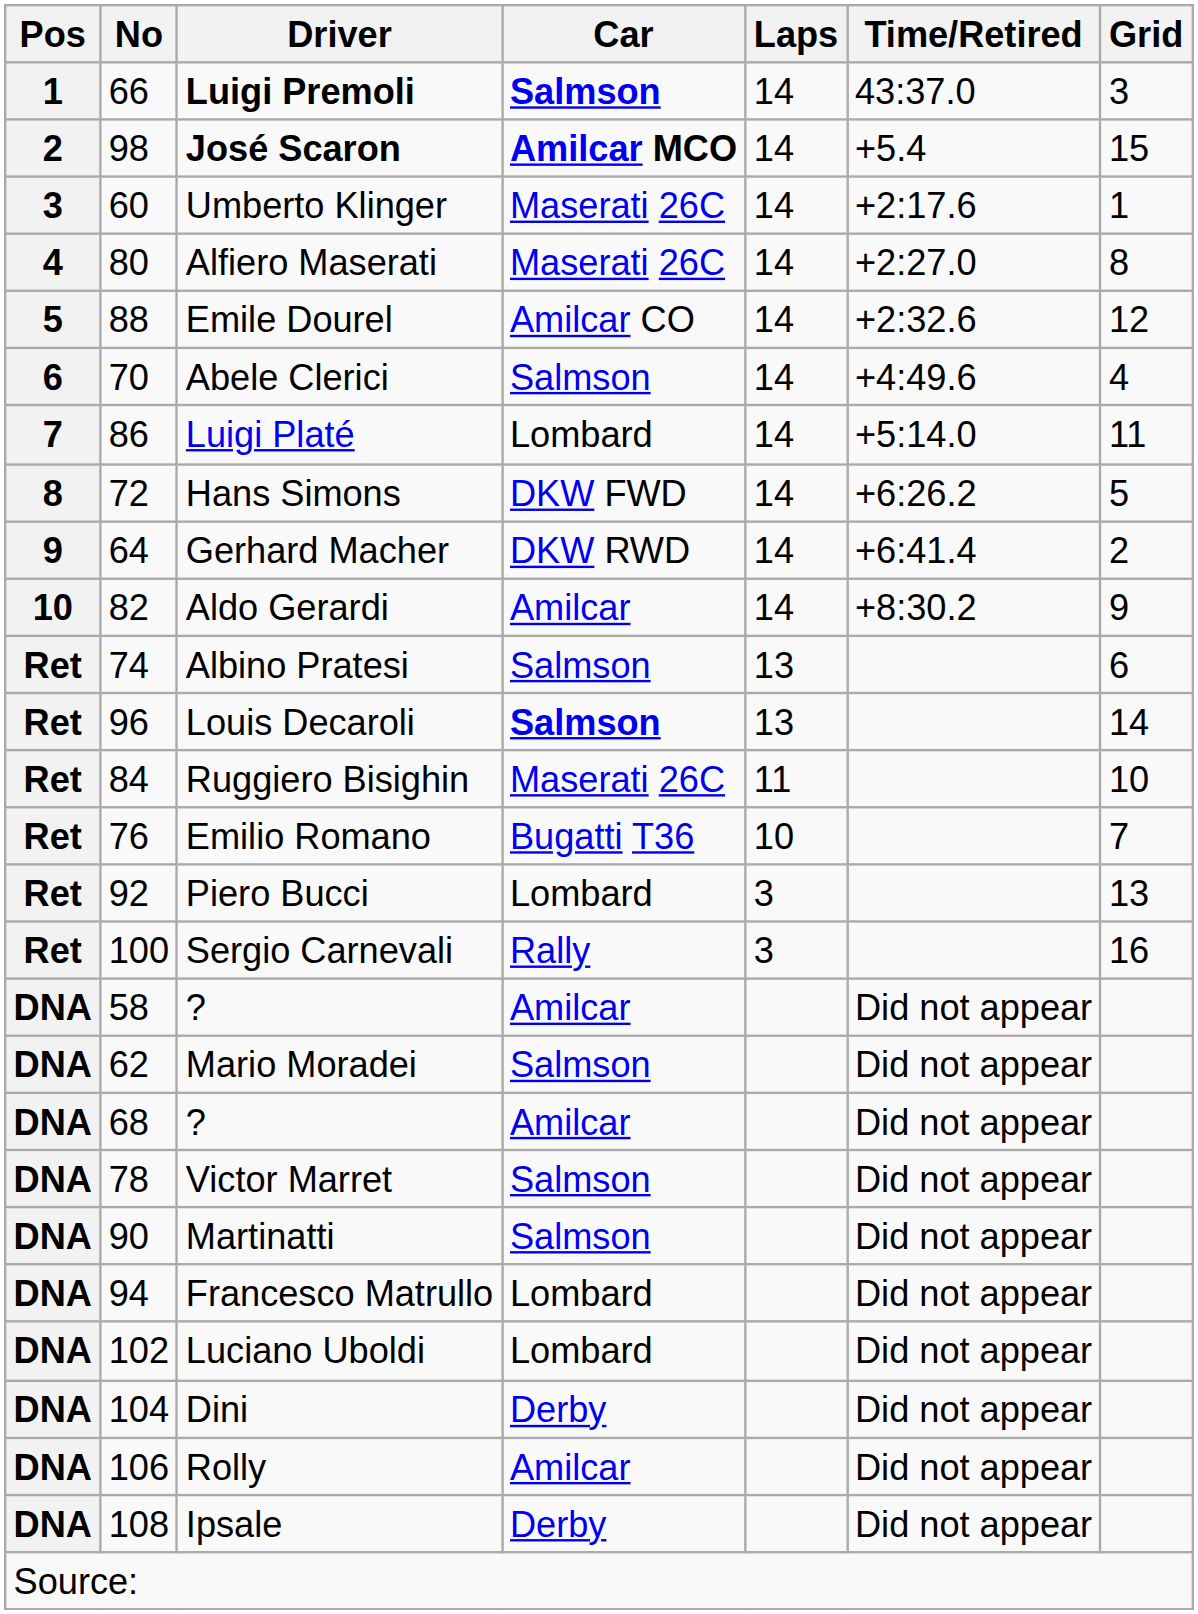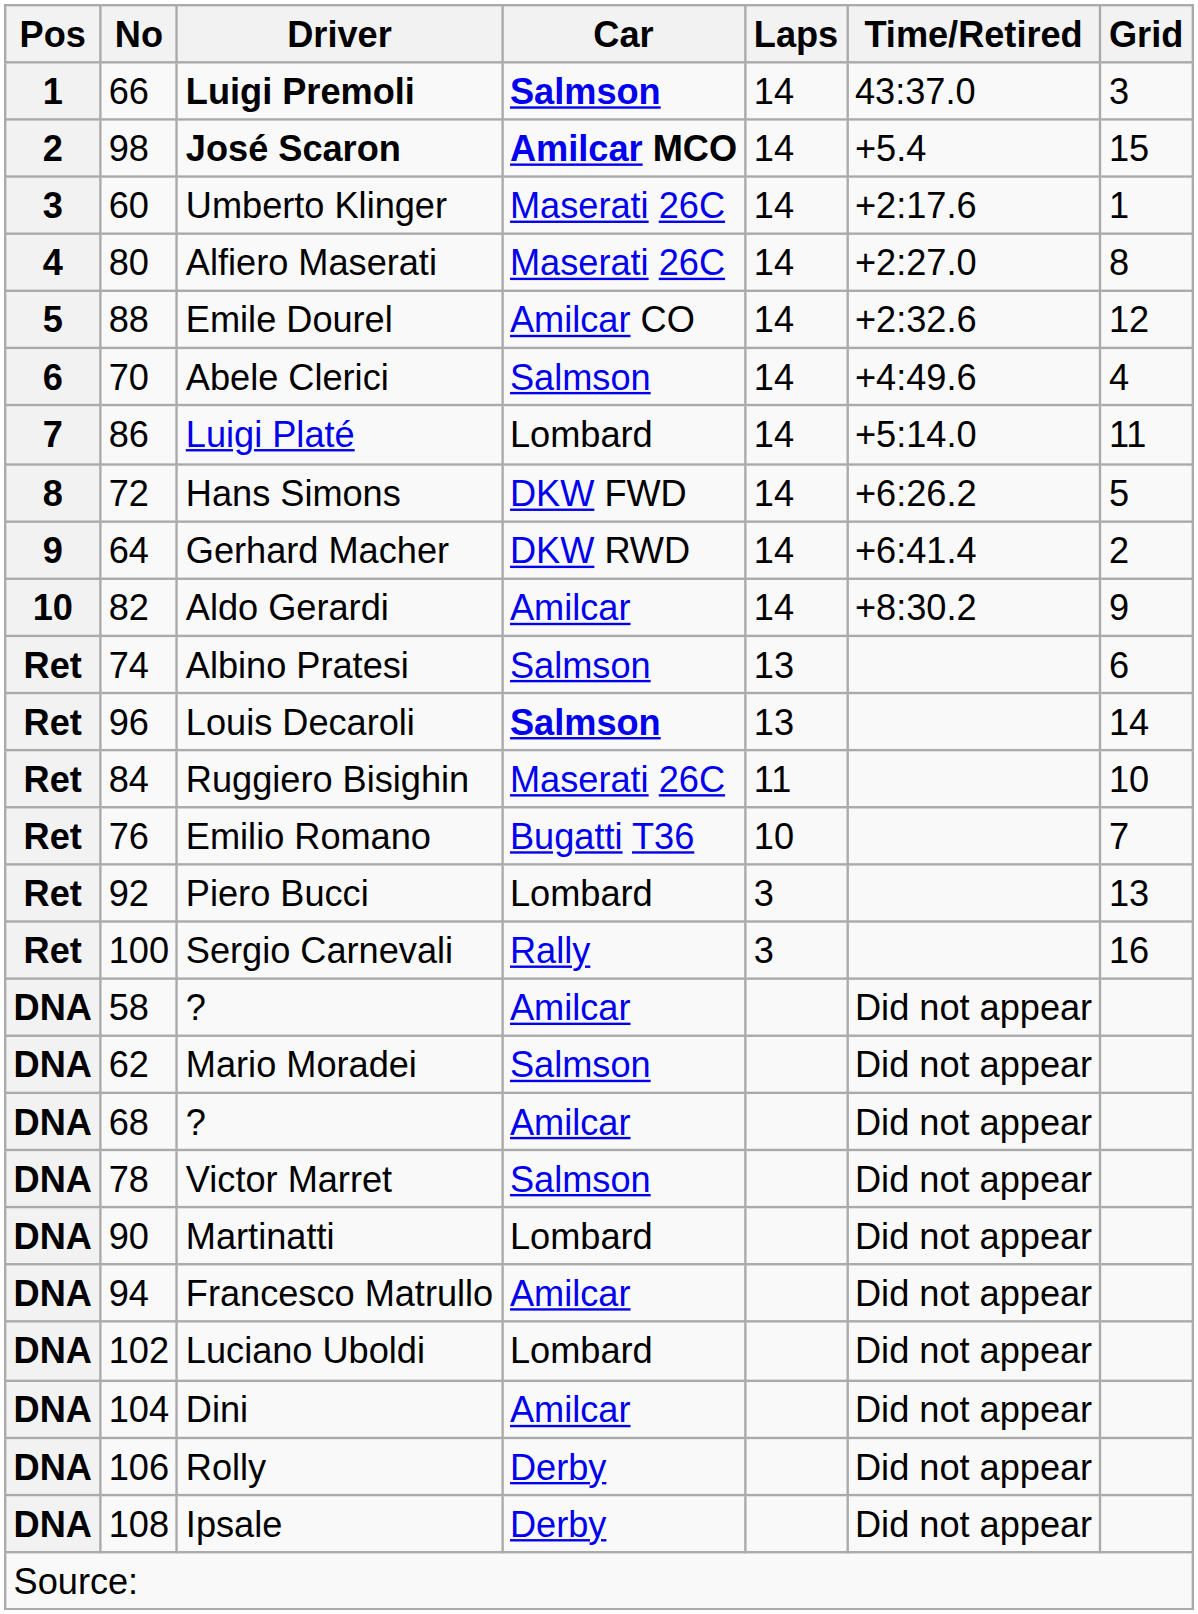Martinatti | Car: Salmson -> Lombard
Francesco Matrullo | Car: Lombard -> Amilcar
Dini | Car: Derby -> Amilcar
Rolly | Car: Amilcar -> Derby
